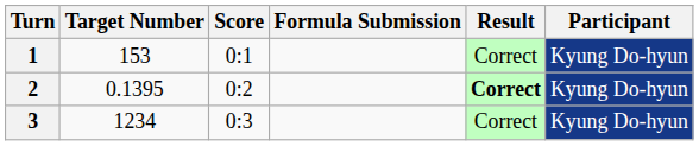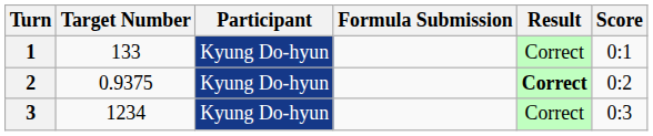columns swapped: Participant <-> Score
1 | Target Number: 153 -> 133
2 | Target Number: 0.1395 -> 0.9375
